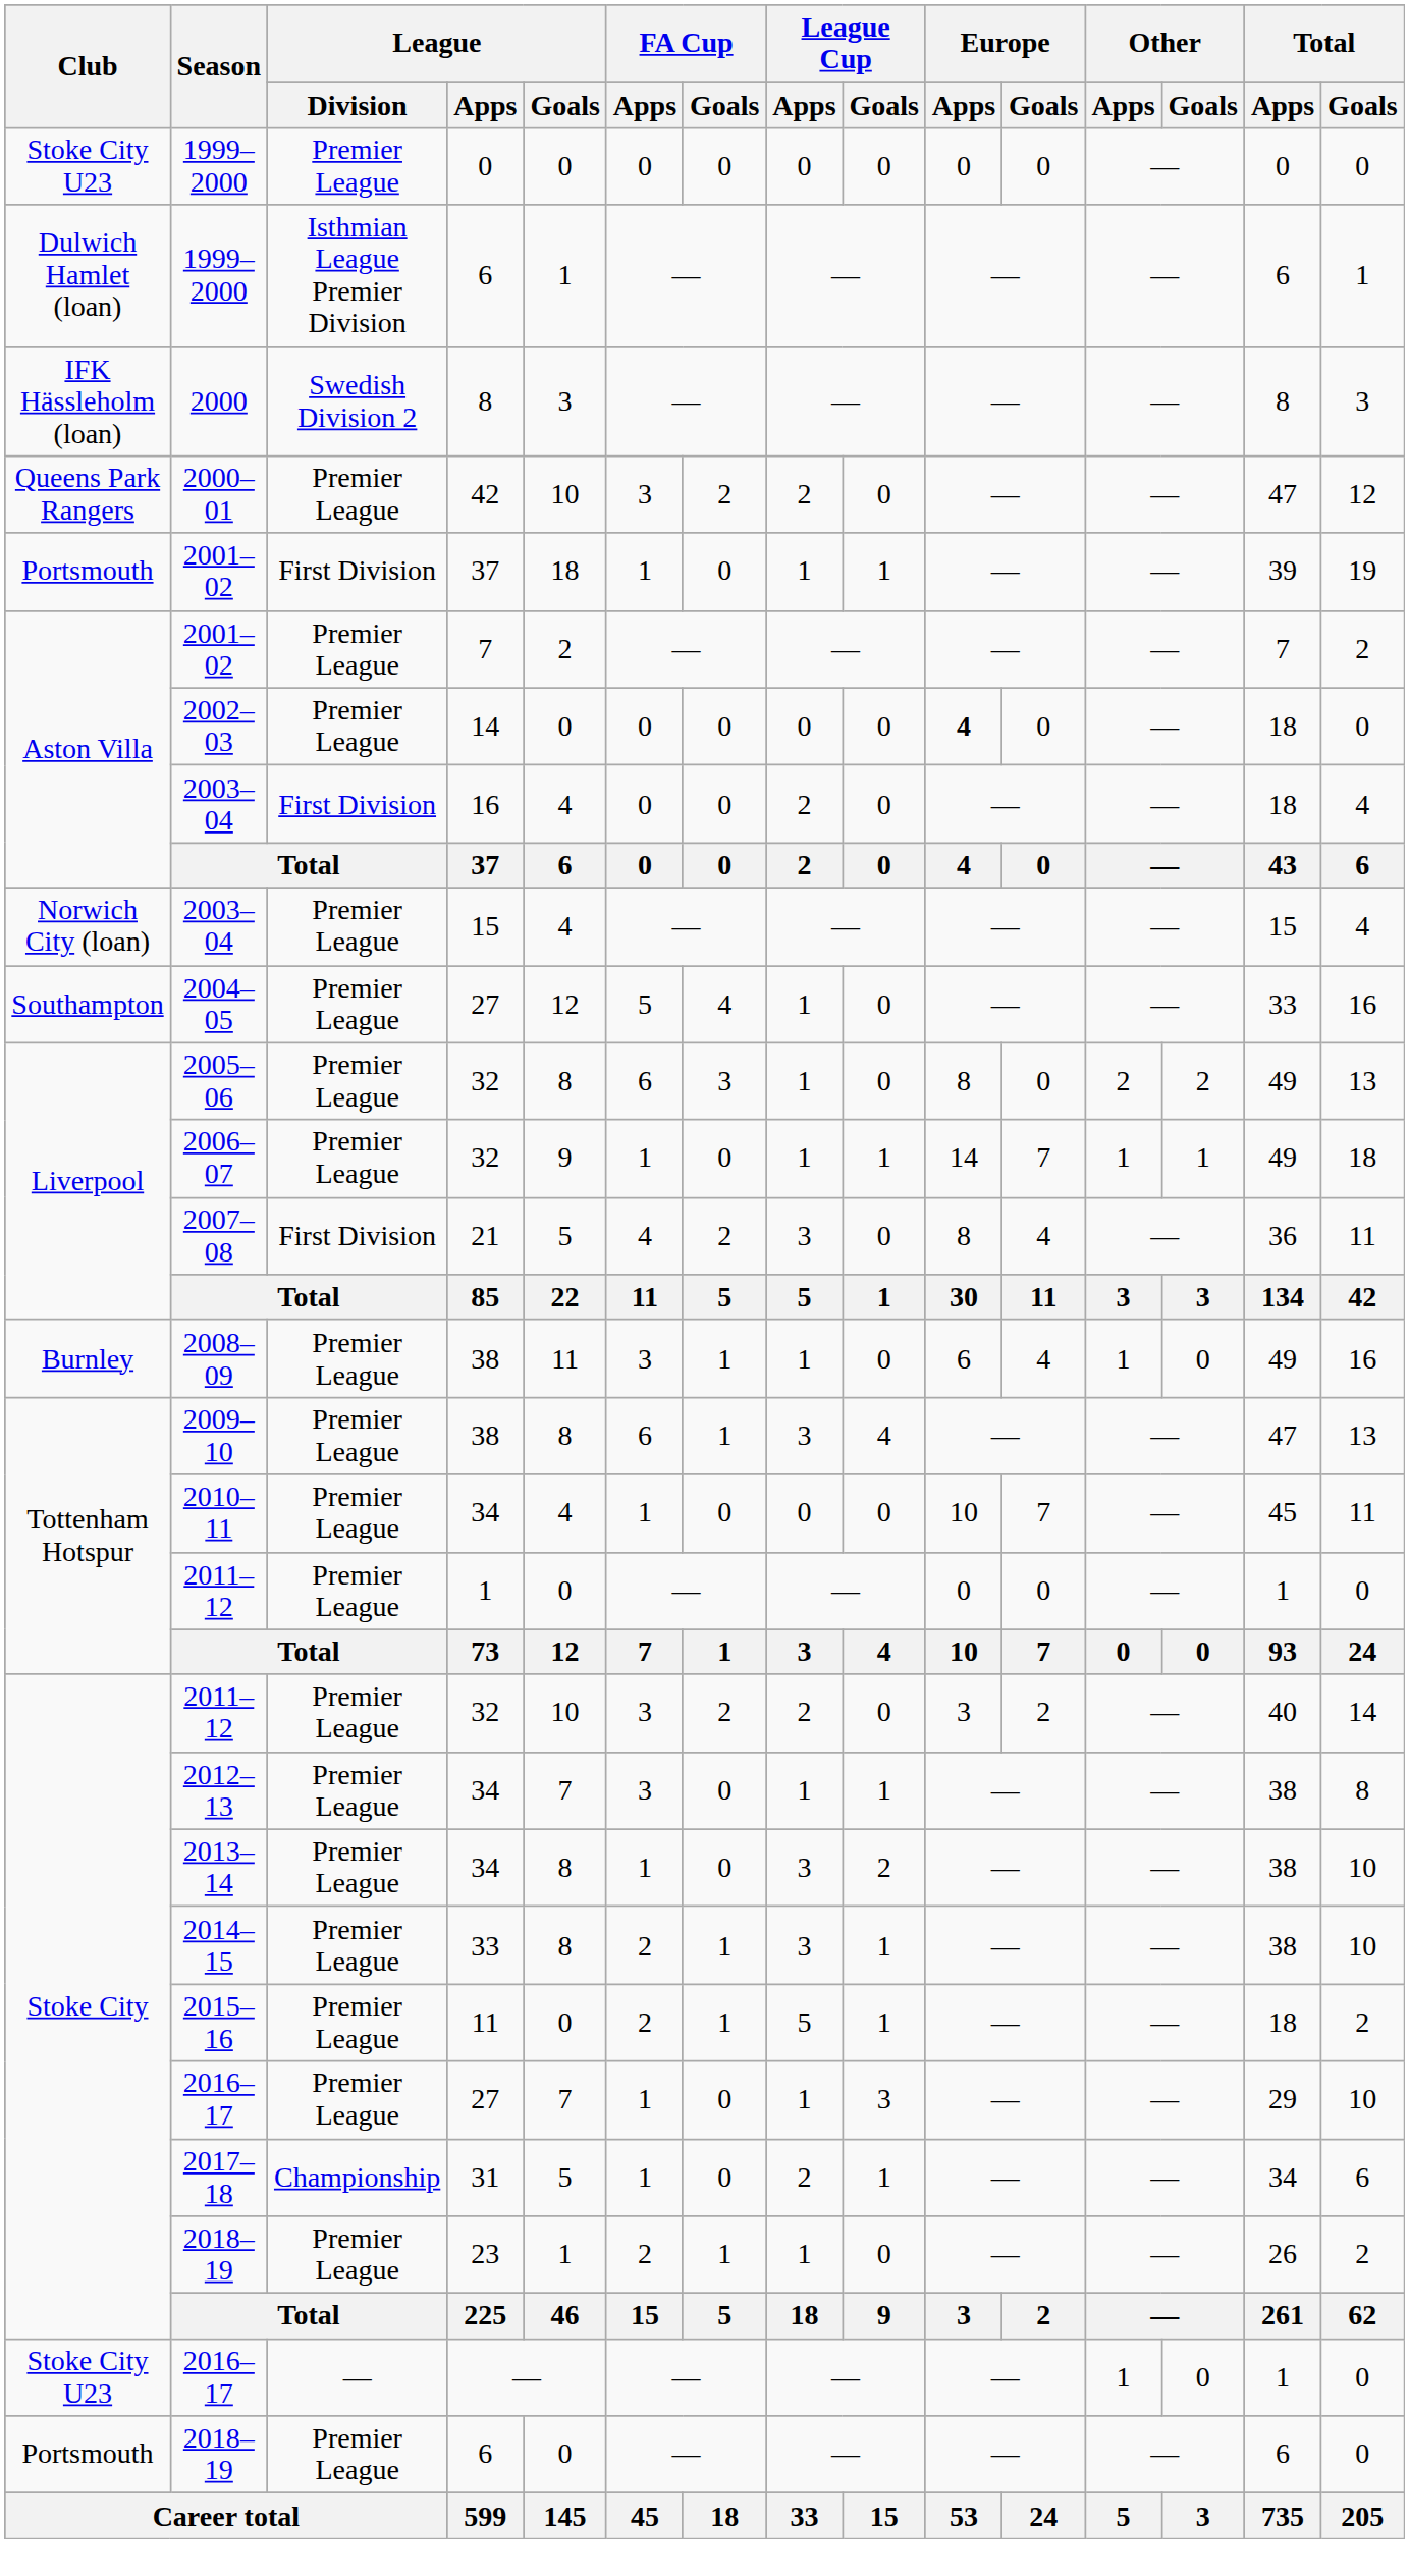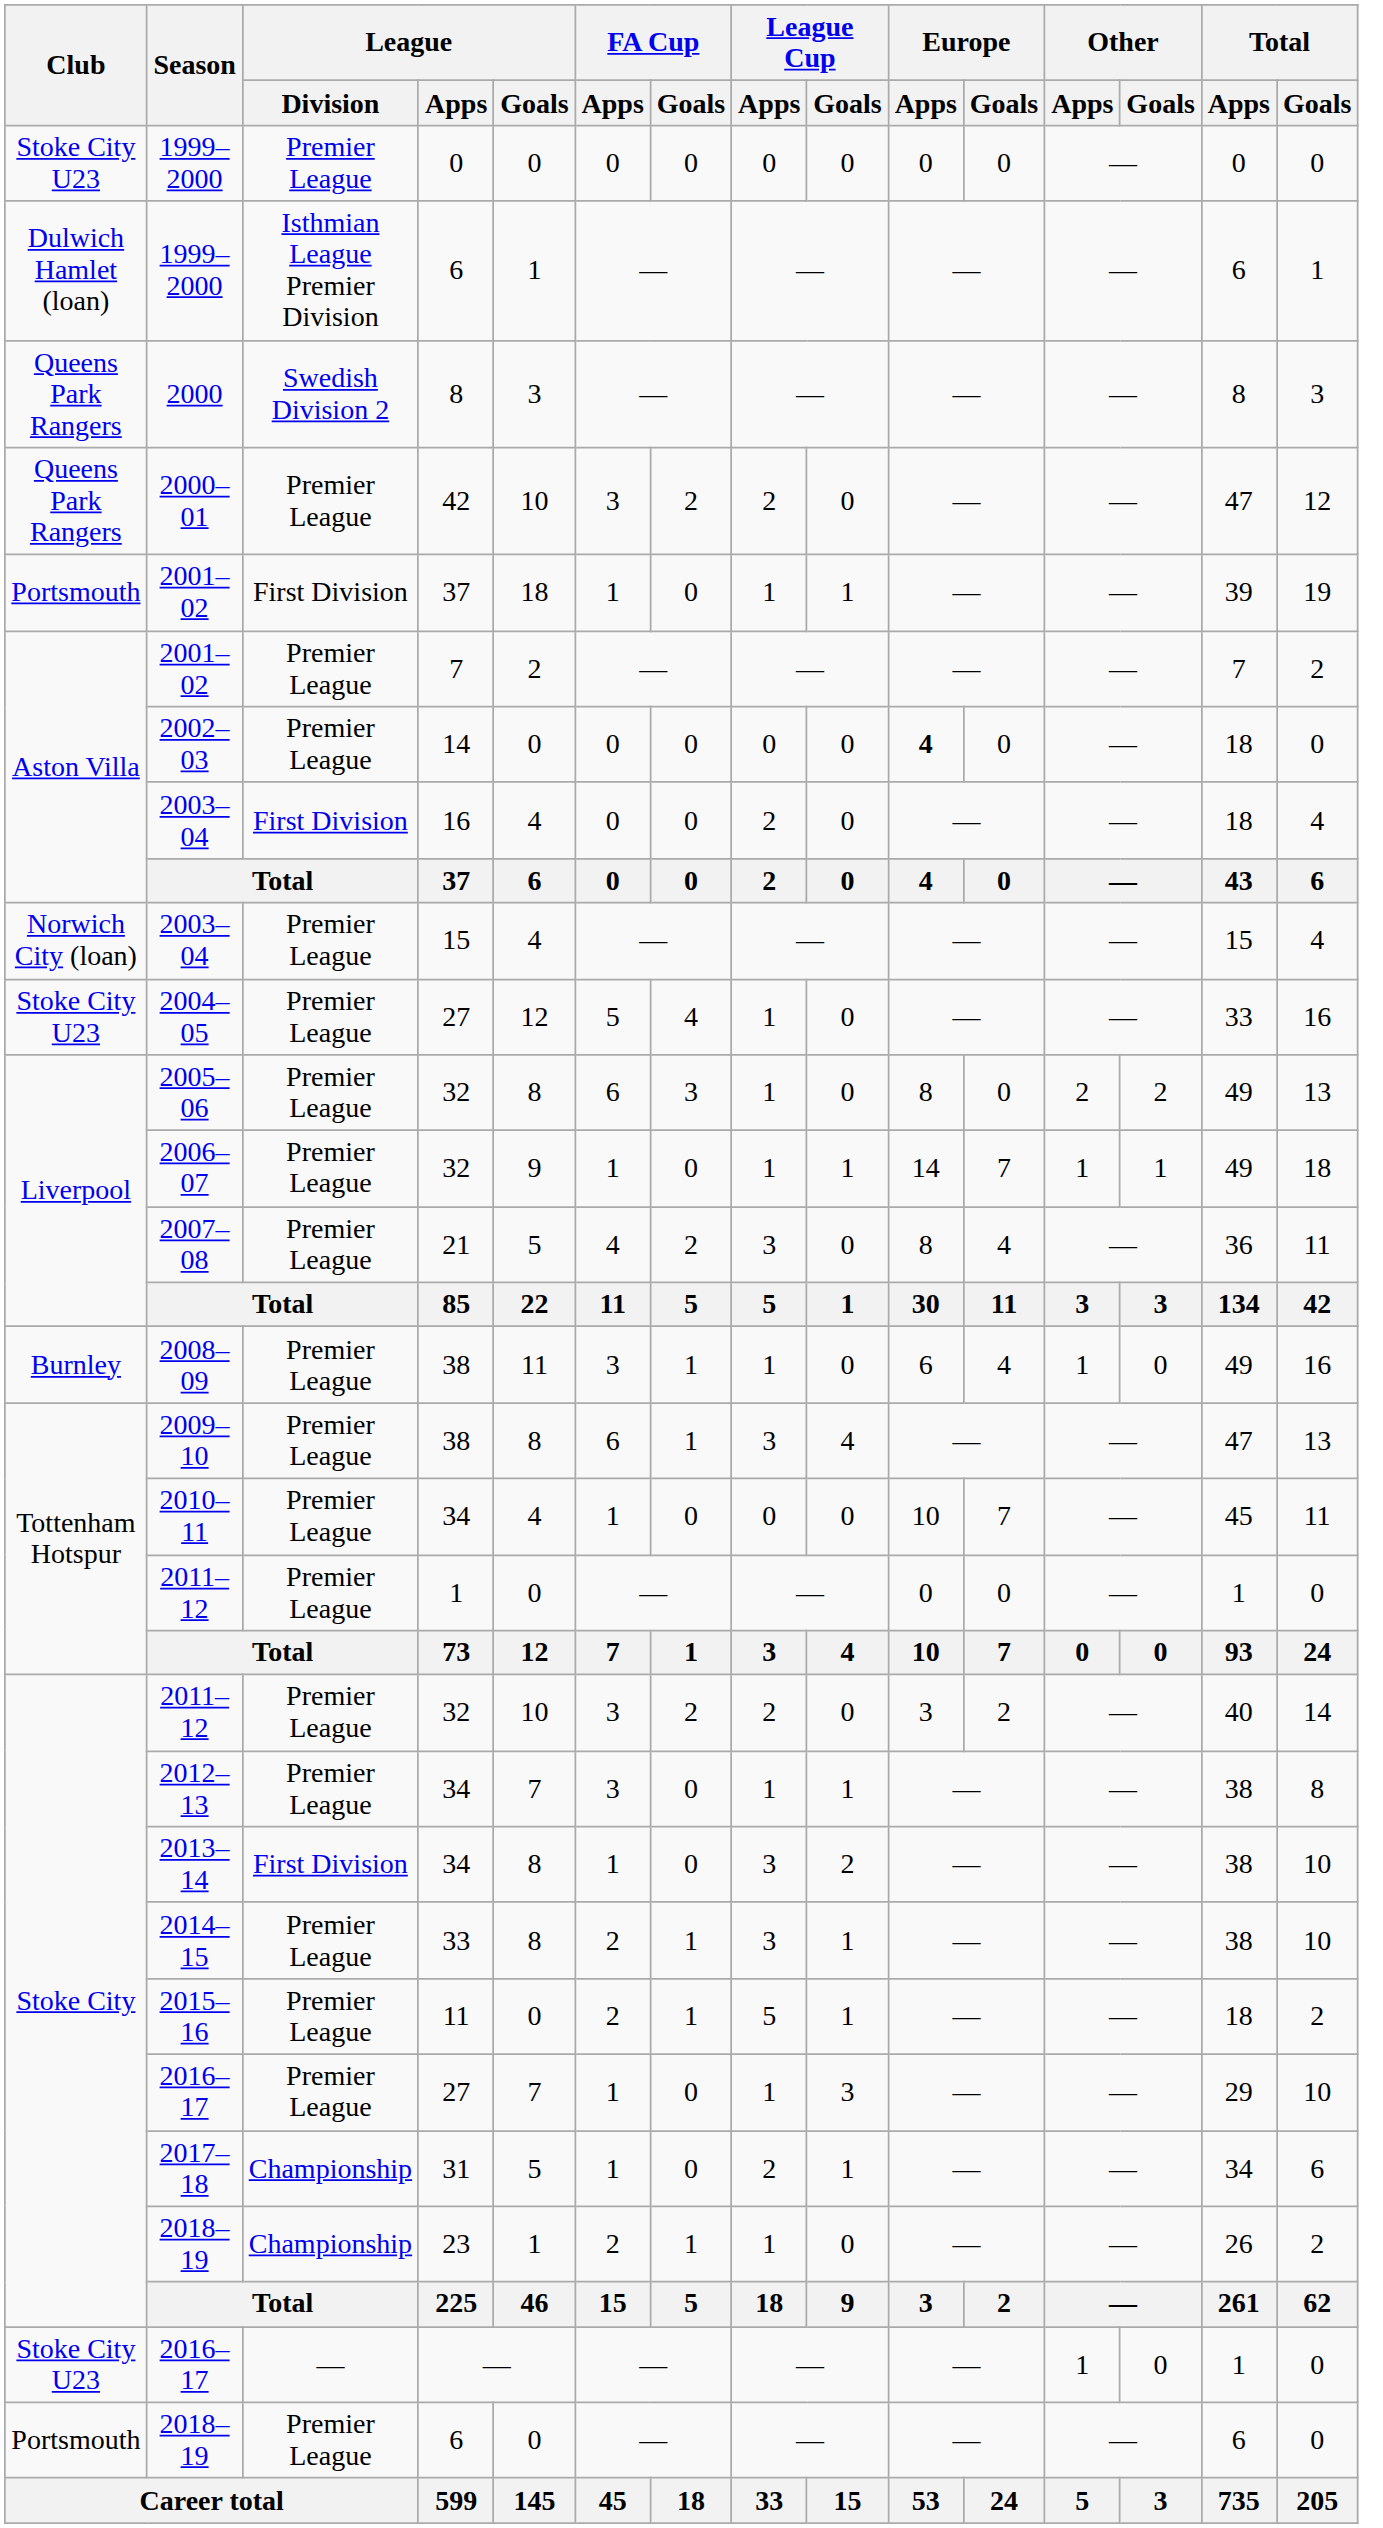2000 | Club: IFK Hässleholm (loan) -> Queens Park Rangers
2004–05 | Club: Southampton -> Stoke City U23
2007–08 | League / Division: First Division -> Premier League
2013–14 | League / Division: Premier League -> First Division
2018–19 / 23 | League / Division: Premier League -> Championship
